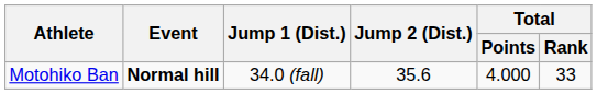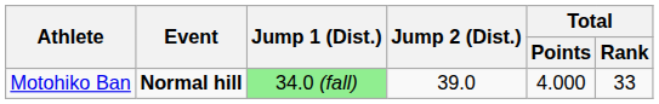Motohiko Ban | Jump 1 (Dist.): no background -> lightgreen background
Motohiko Ban | Jump 2 (Dist.): 35.6 -> 39.0
